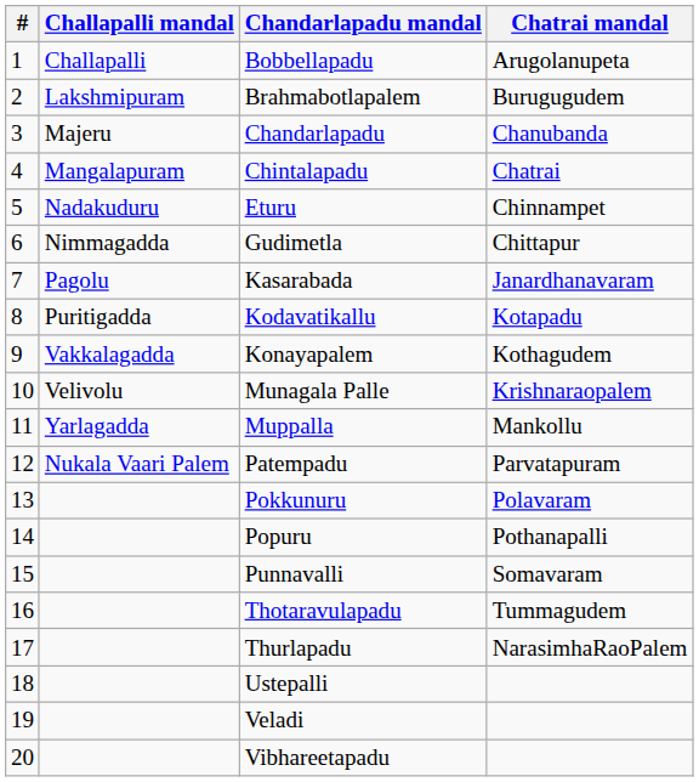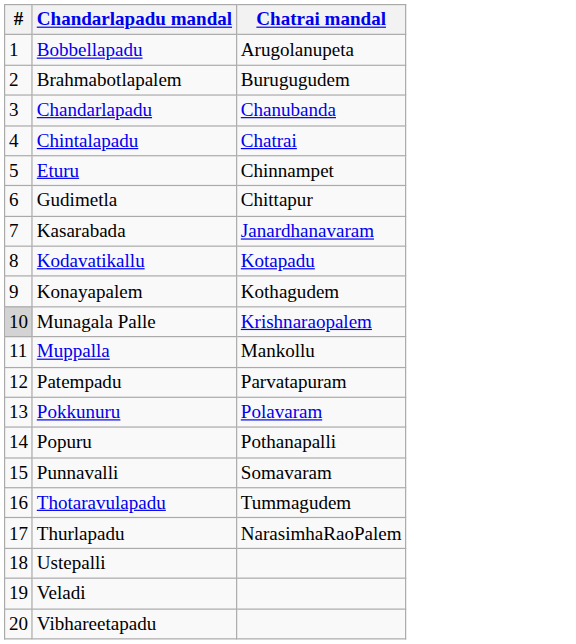- column: Challapalli mandal | Challapalli | Lakshmipuram | Majeru | Mangalapuram | Nadakuduru | Nimmagadda | Pagolu | Puritigadda | Vakkalagadda | Velivolu | Yarlagadda | Nukala Vaari Palem
Munagala Palle | #: no background -> lightgrey background
